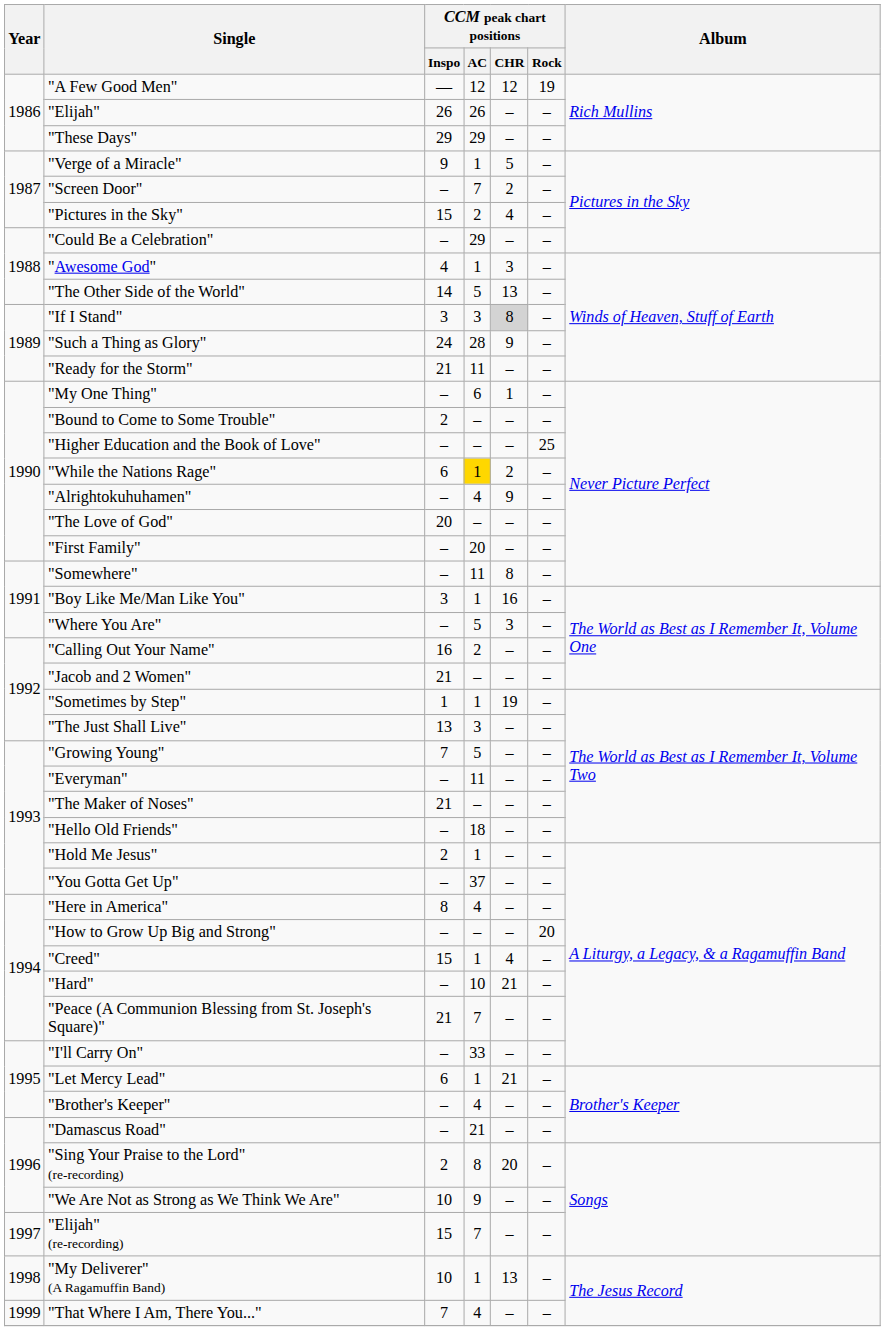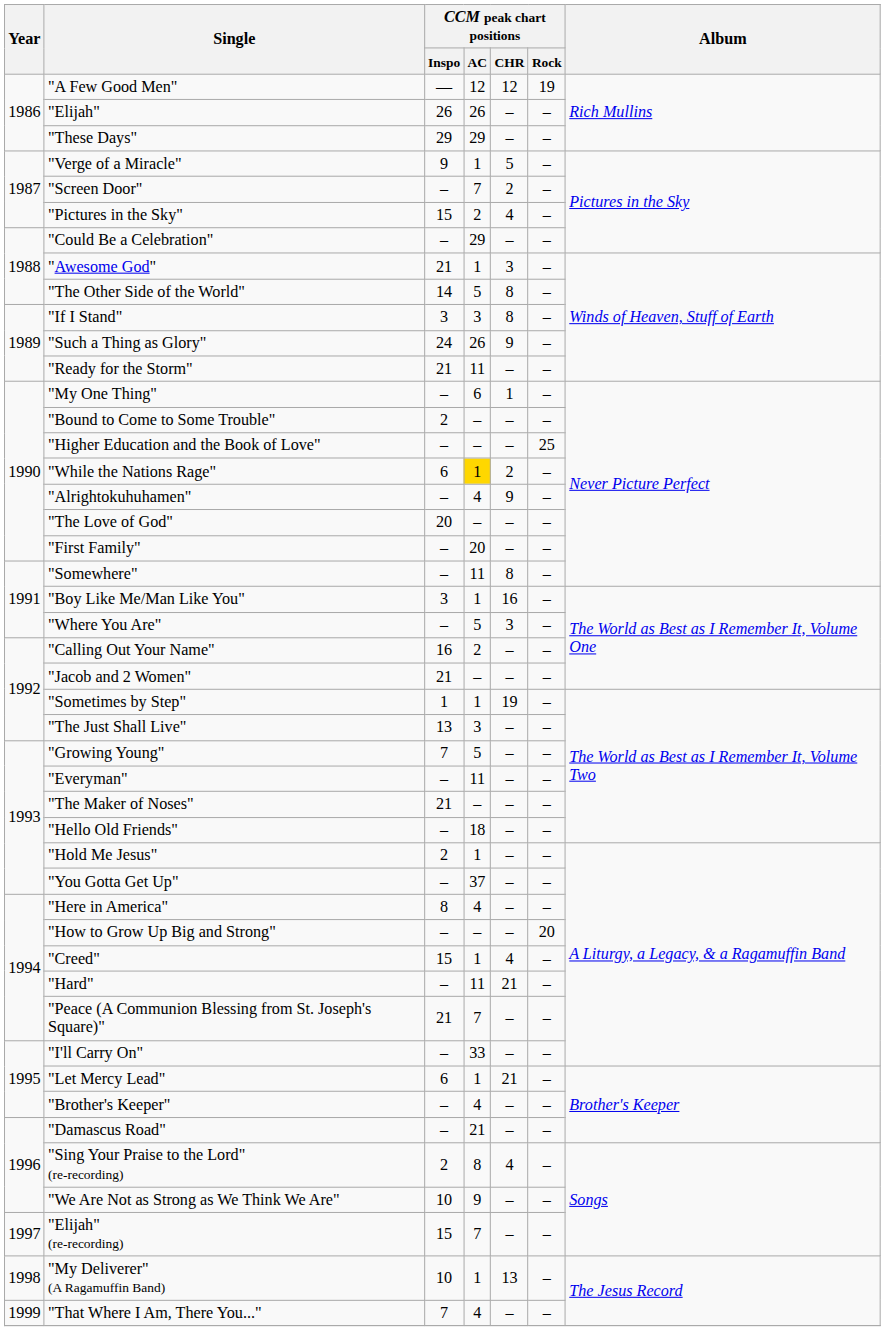"Awesome God" | CCM peak chart positions / Inspo: 4 -> 21
"The Other Side of the World" | CCM peak chart positions / CHR: 13 -> 8
"If I Stand" | CCM peak chart positions / CHR: lightgrey background -> no background
"Such a Thing as Glory" | CCM peak chart positions / AC: 28 -> 26
"Hard" | CCM peak chart positions / AC: 10 -> 11
"Sing Your Praise to the Lord" (re-recording) | CCM peak chart positions / CHR: 20 -> 4
